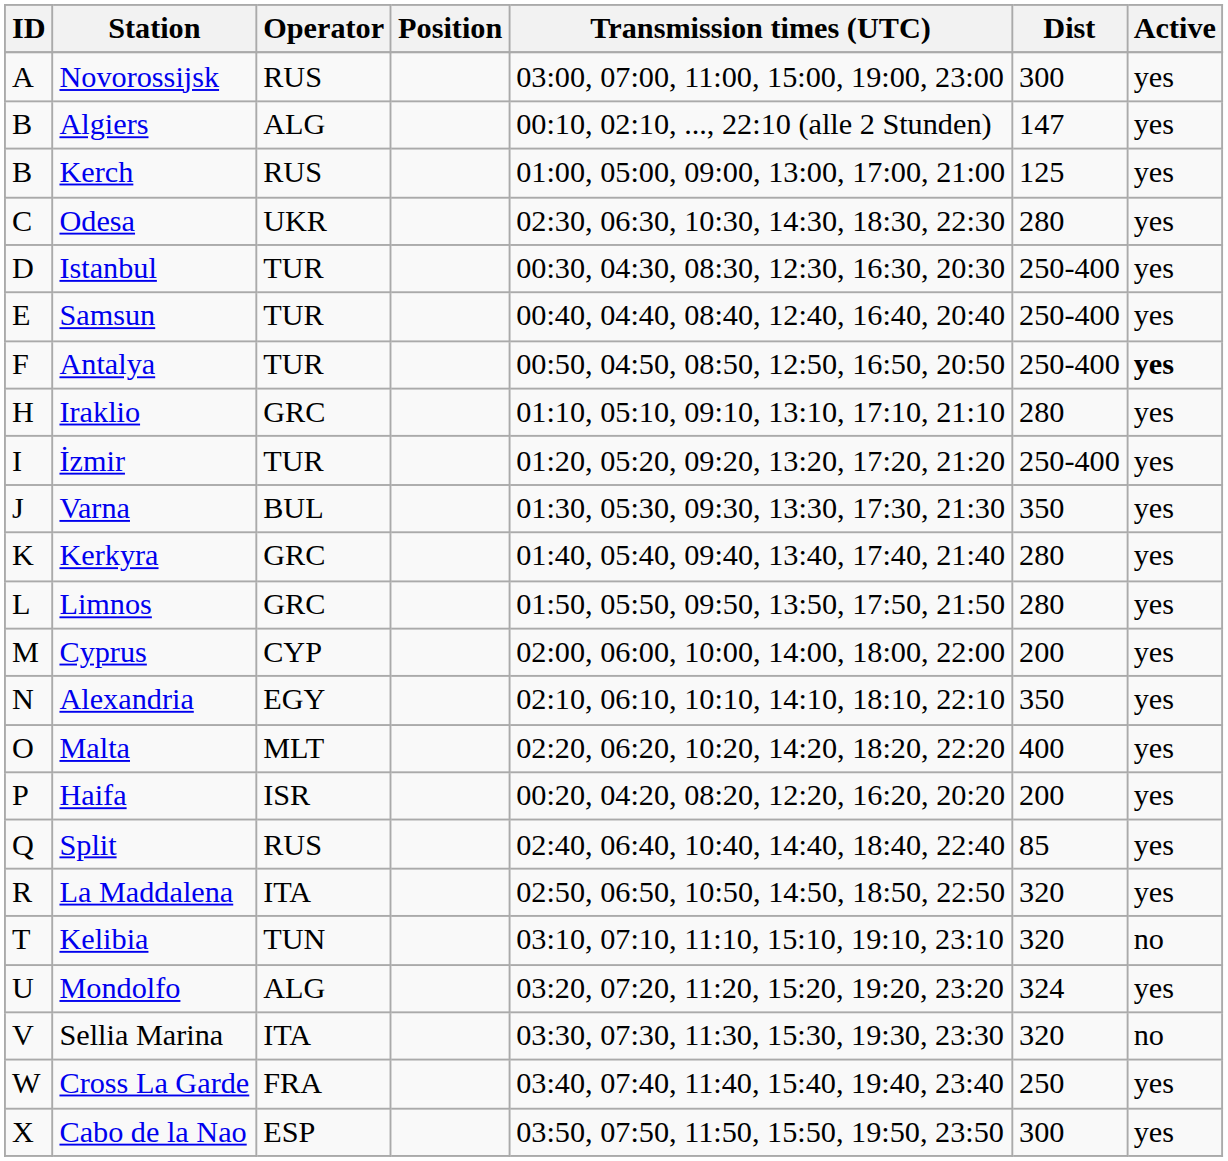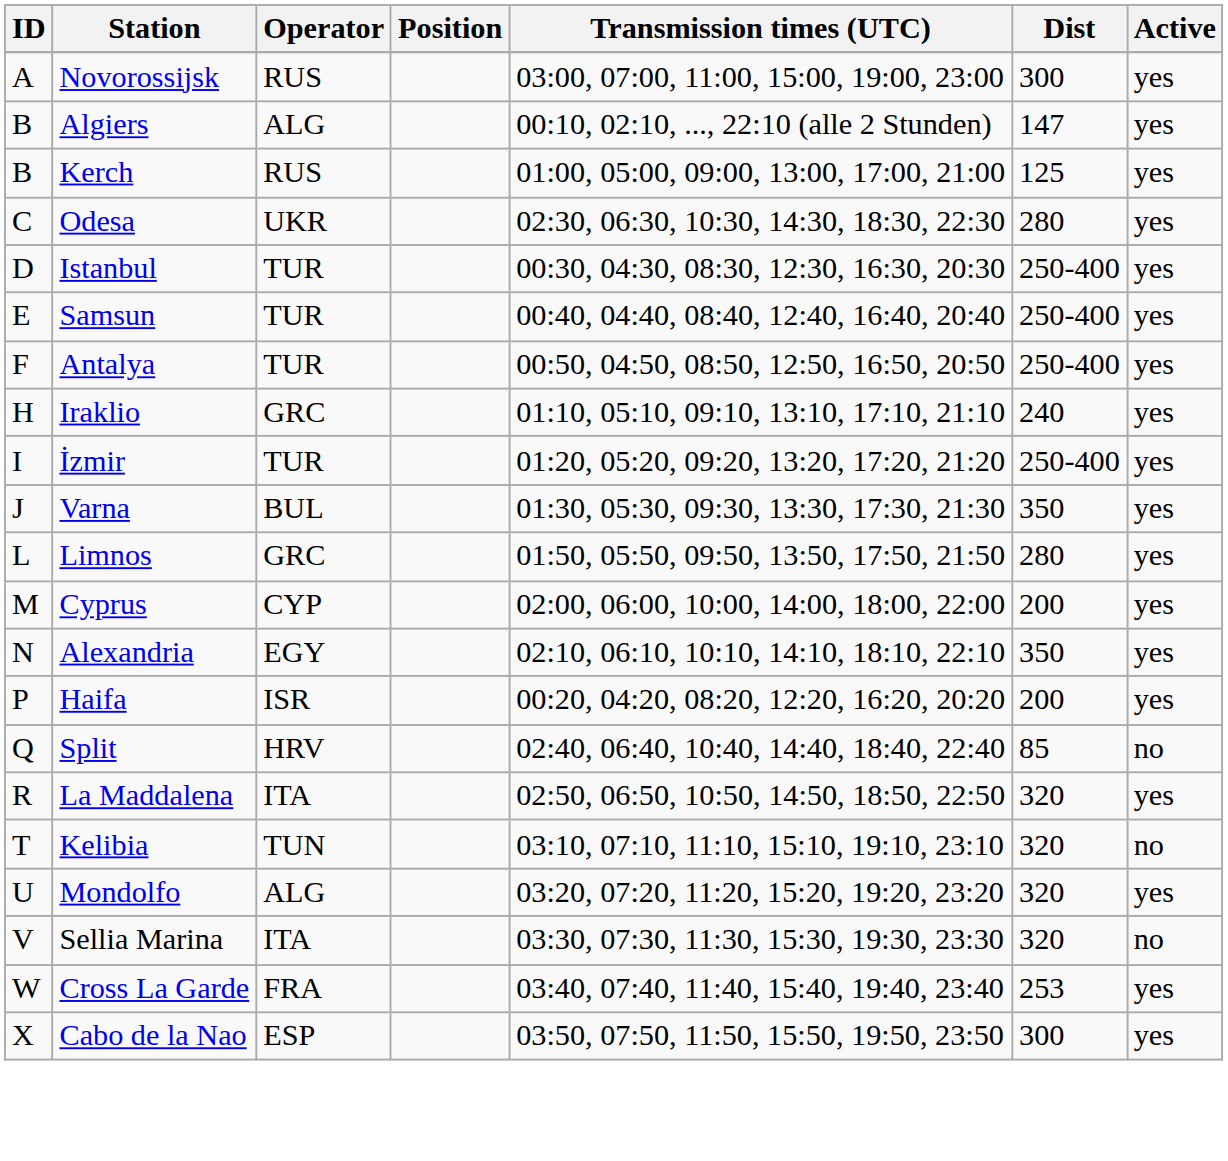Antalya | Active: bold -> normal
Iraklio | Dist: 280 -> 240
- row: K | Kerkyra | GRC | 01:40, 05:40, 09:40, 13:40, 17:40, 21:40 | 280 | yes
- row: O | Malta | MLT | 02:20, 06:20, 10:20, 14:20, 18:20, 22:20 | 400 | yes
Split | Operator: RUS -> HRV
Split | Active: yes -> no
Mondolfo | Dist: 324 -> 320
Cross La Garde | Dist: 250 -> 253
